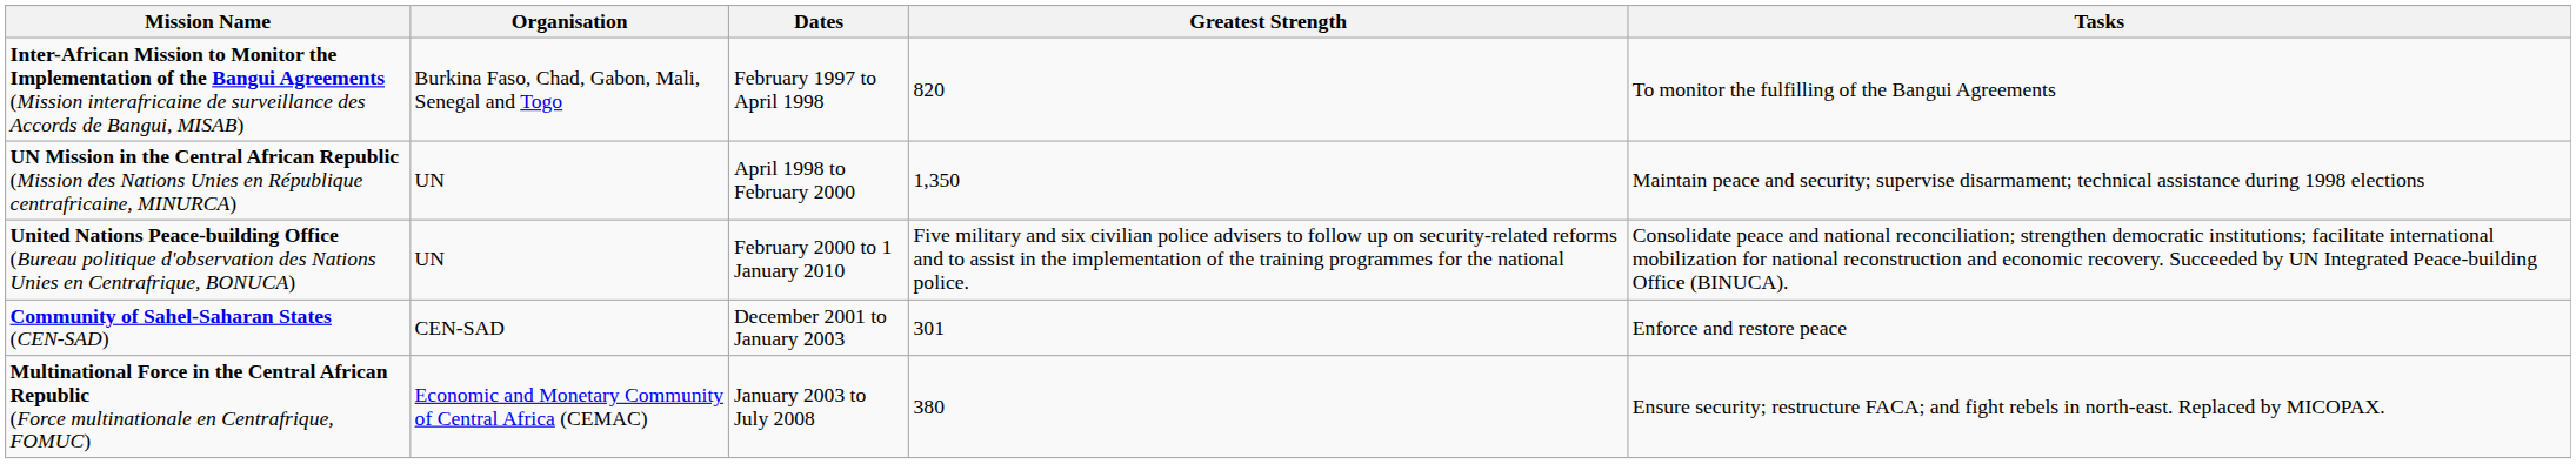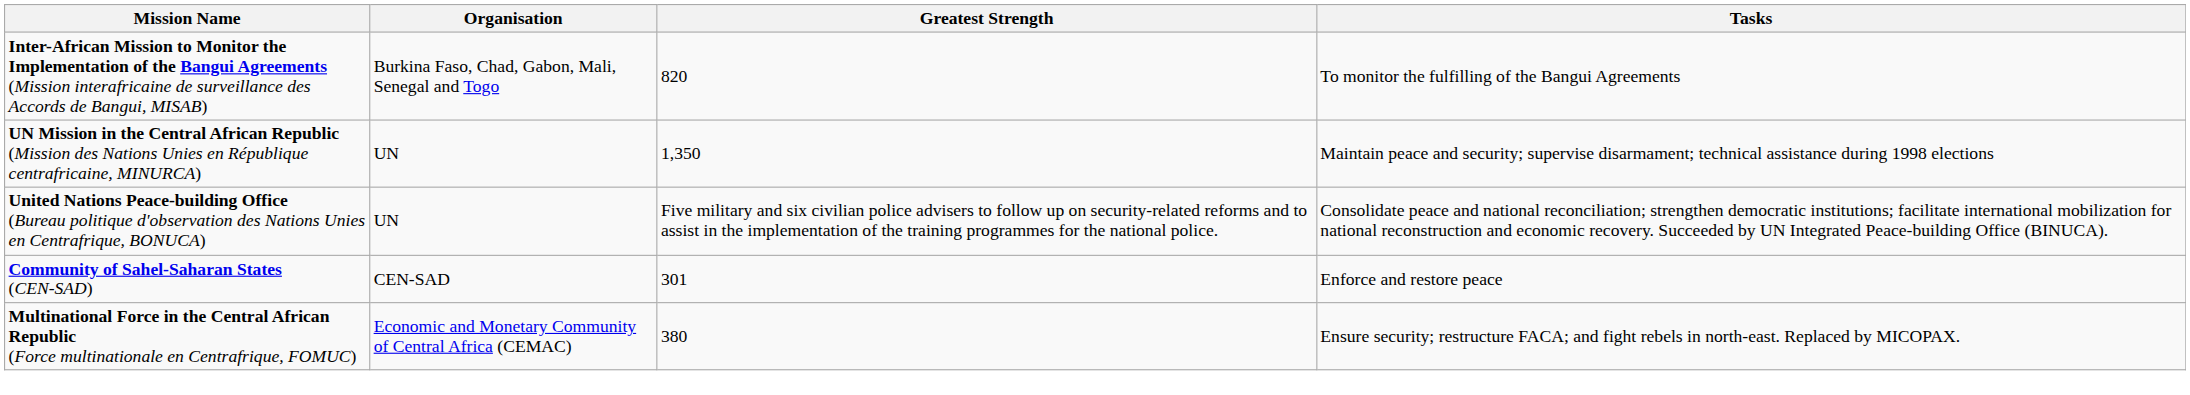- column: Dates | February 1997 to April 1998 | April 1998 to February 2000 | February 2000 to 1 January 2010 | December 2001 to January 2003 | January 2003 to July 2008
